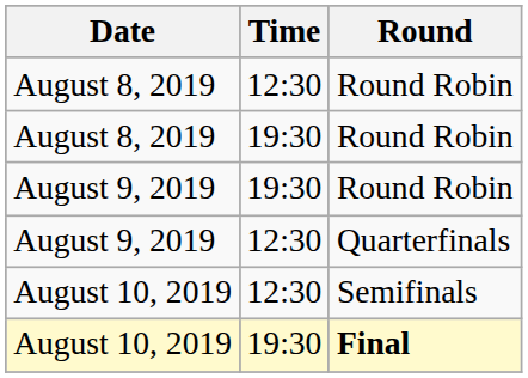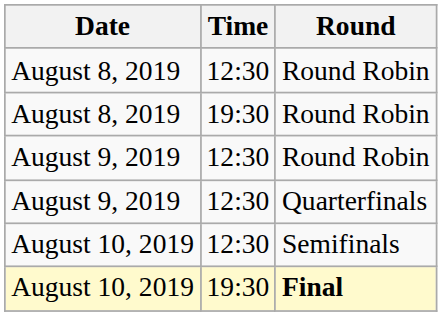August 9, 2019 / Round Robin | Time: 19:30 -> 12:30
